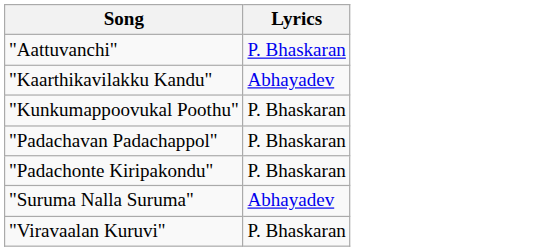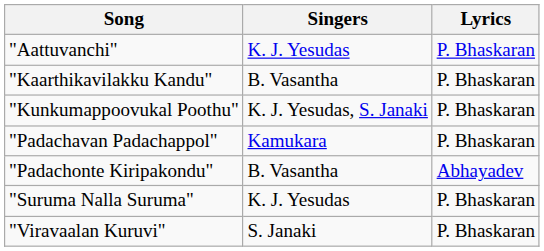+ column: Singers | K. J. Yesudas | B. Vasantha | K. J. Yesudas, S. Janaki | Kamukara | B. Vasantha | K. J. Yesudas | S. Janaki
"Kaarthikavilakku Kandu" | Lyrics: Abhayadev -> P. Bhaskaran
"Padachonte Kiripakondu" | Lyrics: P. Bhaskaran -> Abhayadev
"Suruma Nalla Suruma" | Lyrics: Abhayadev -> P. Bhaskaran
